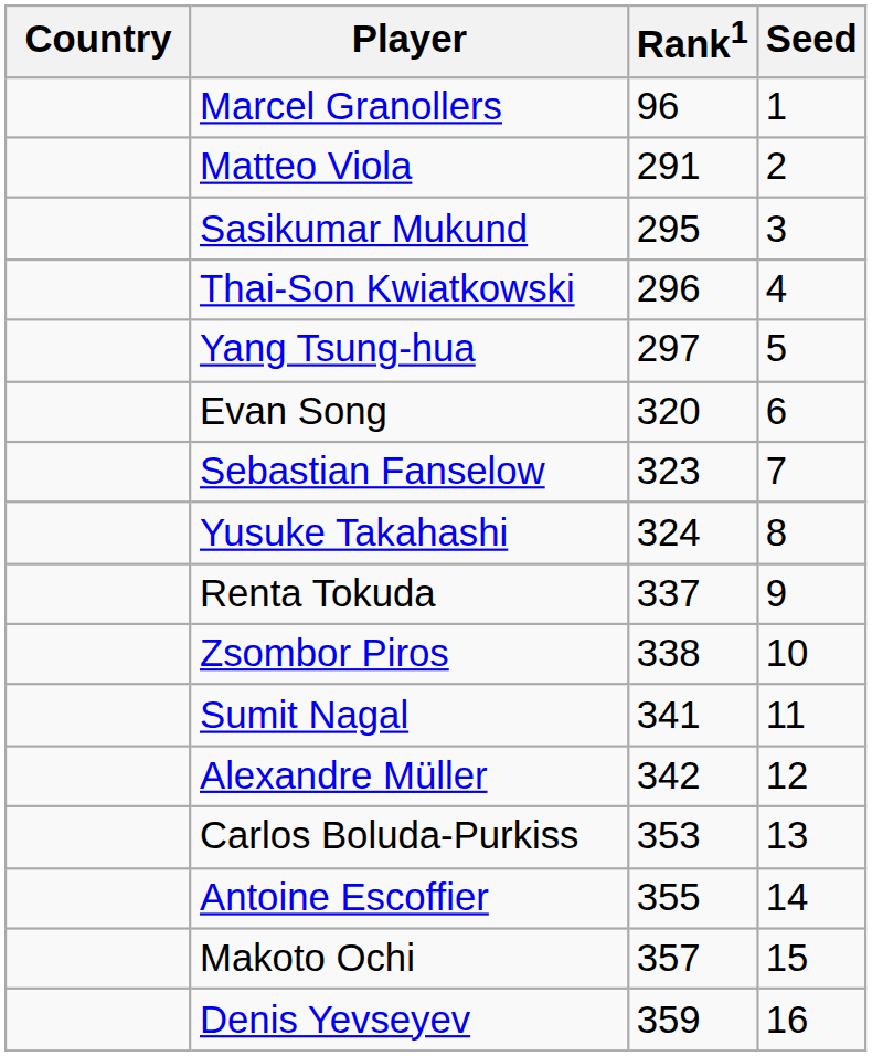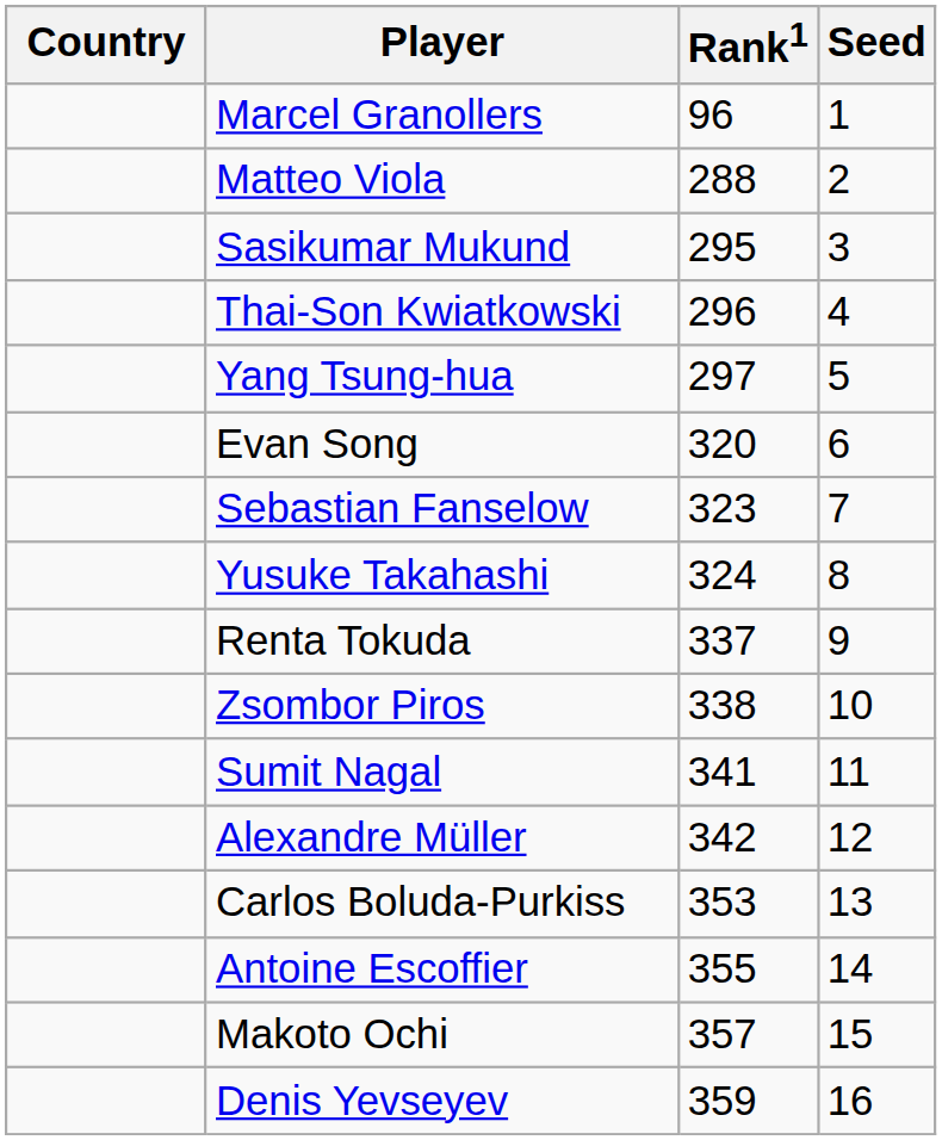Matteo Viola | Rank1: 291 -> 288
